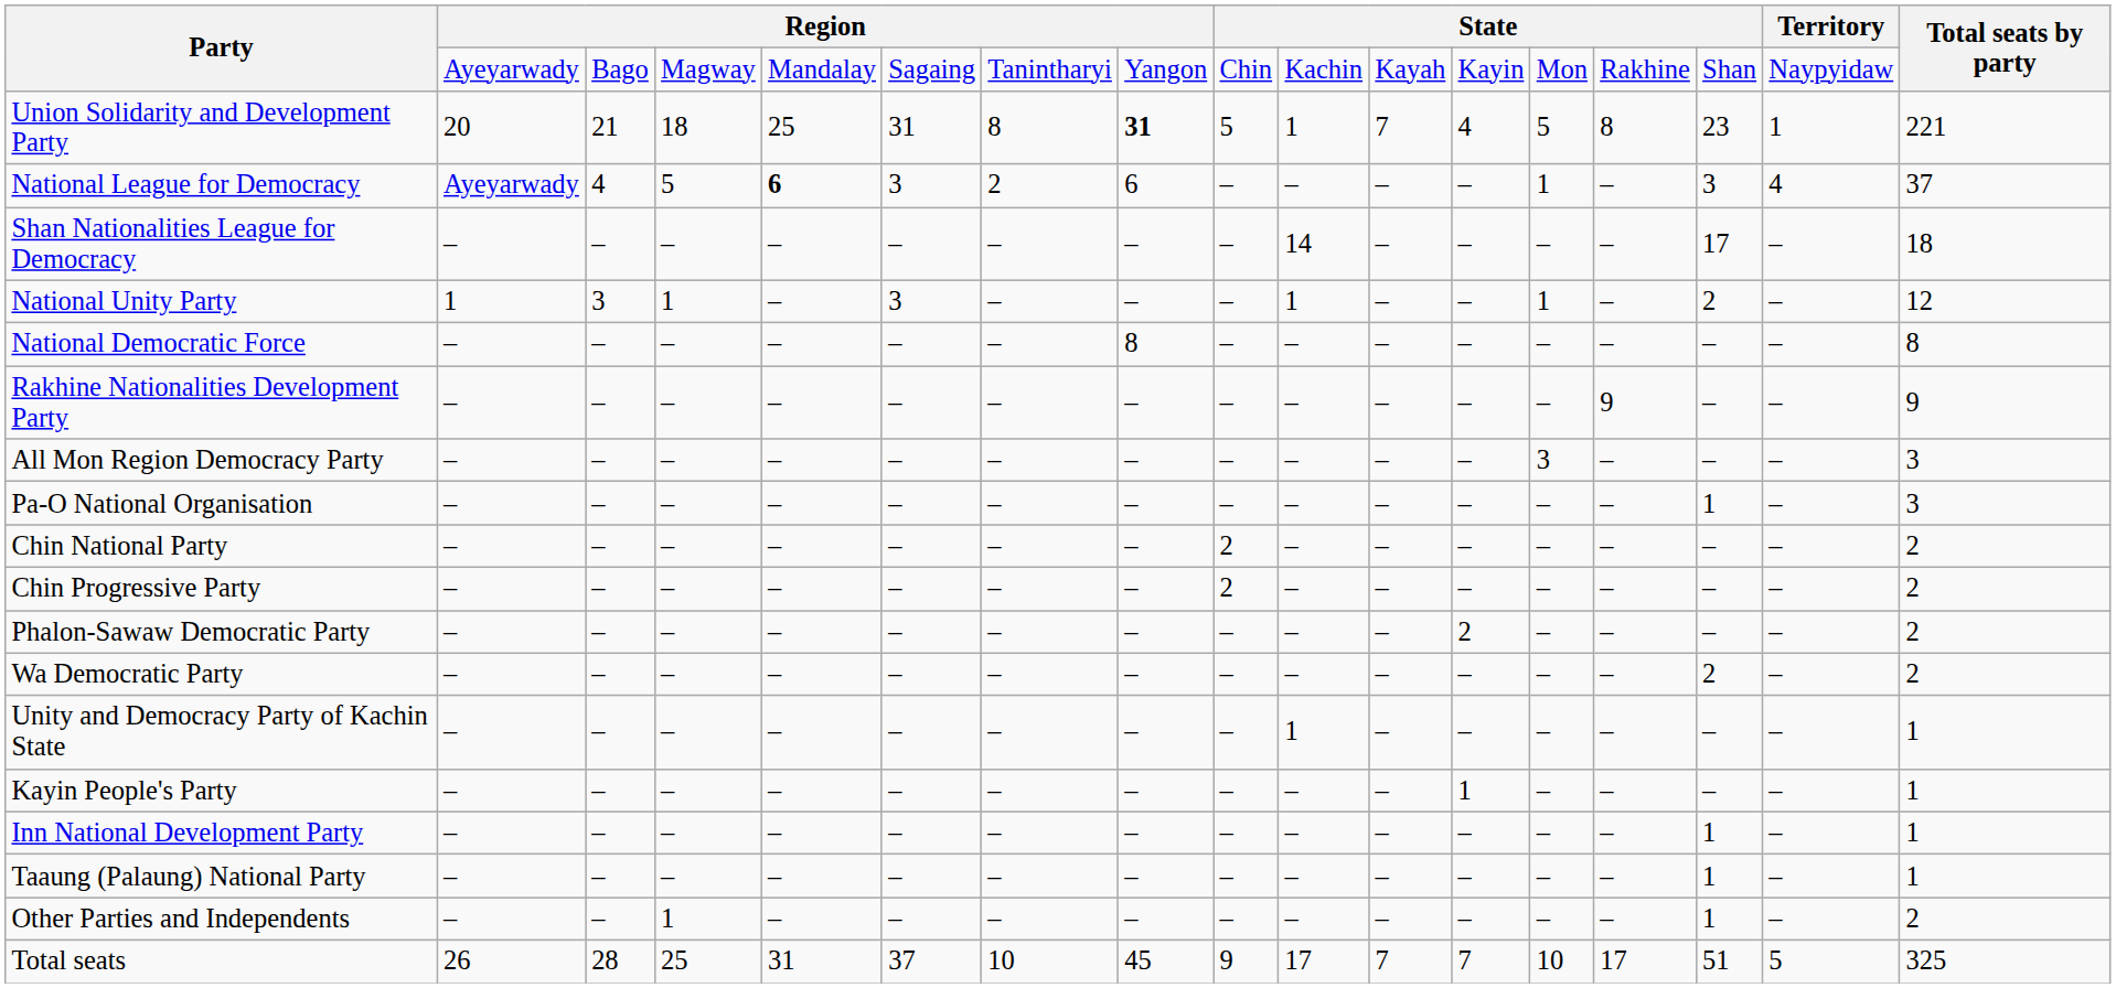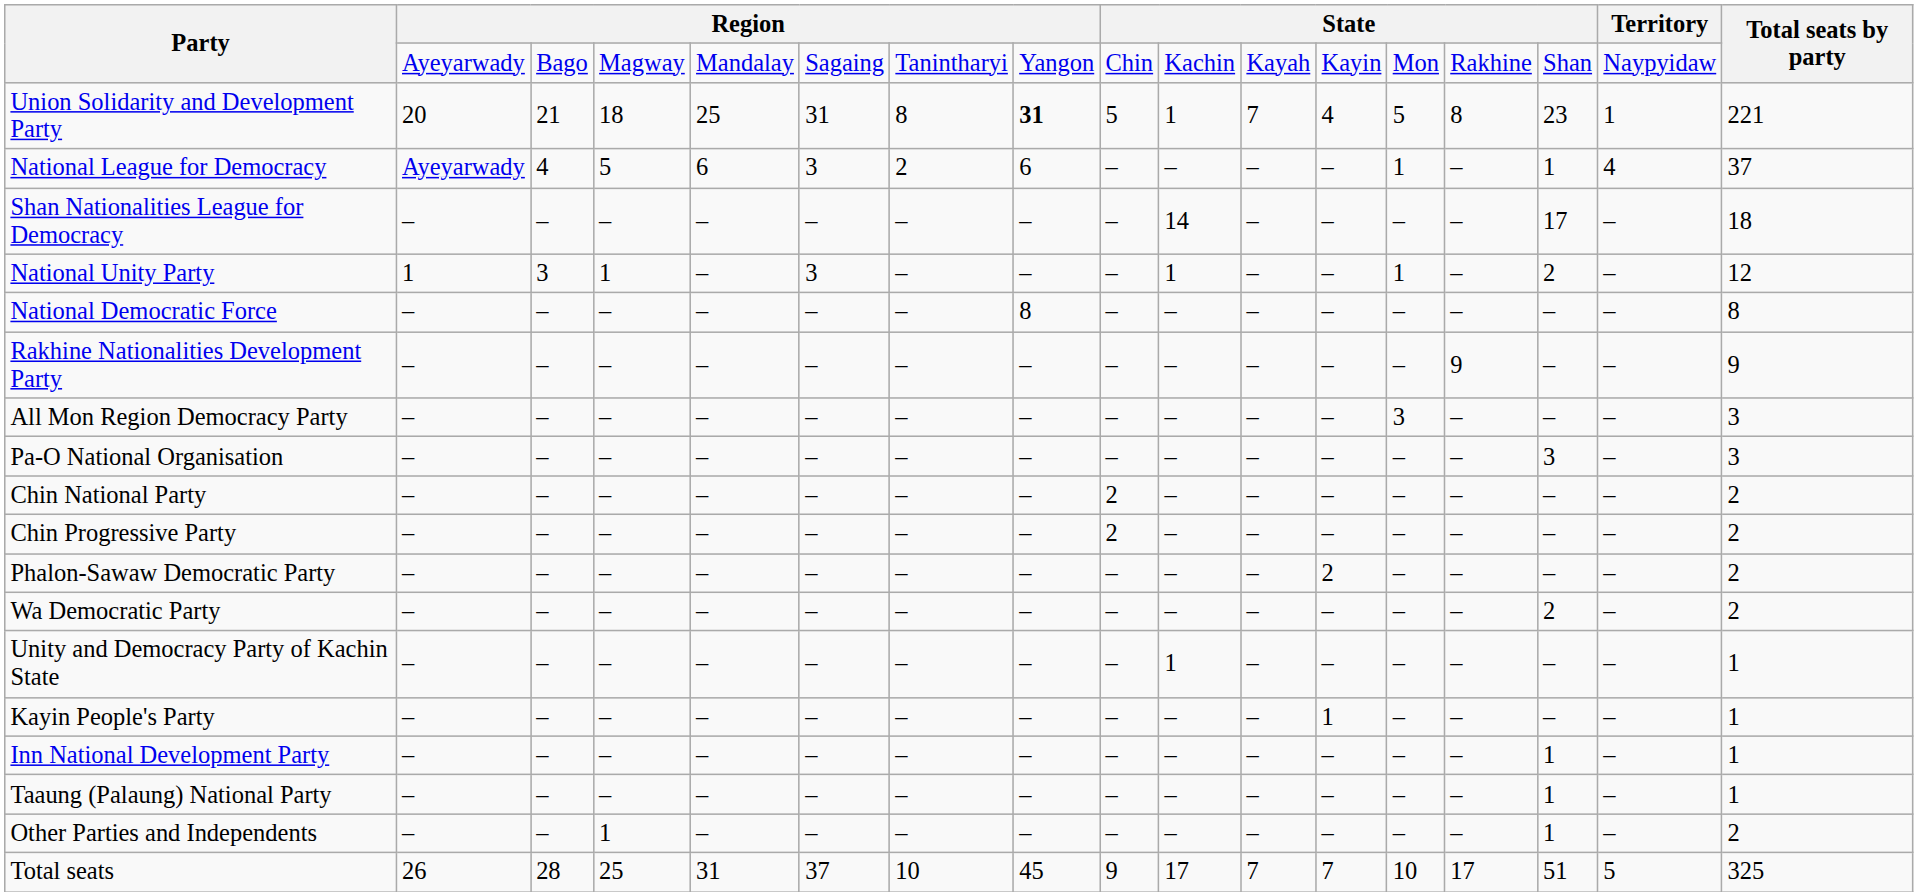National League for Democracy | column 5: bold -> normal
National League for Democracy | column 15: 3 -> 1
Pa-O National Organisation | column 15: 1 -> 3
